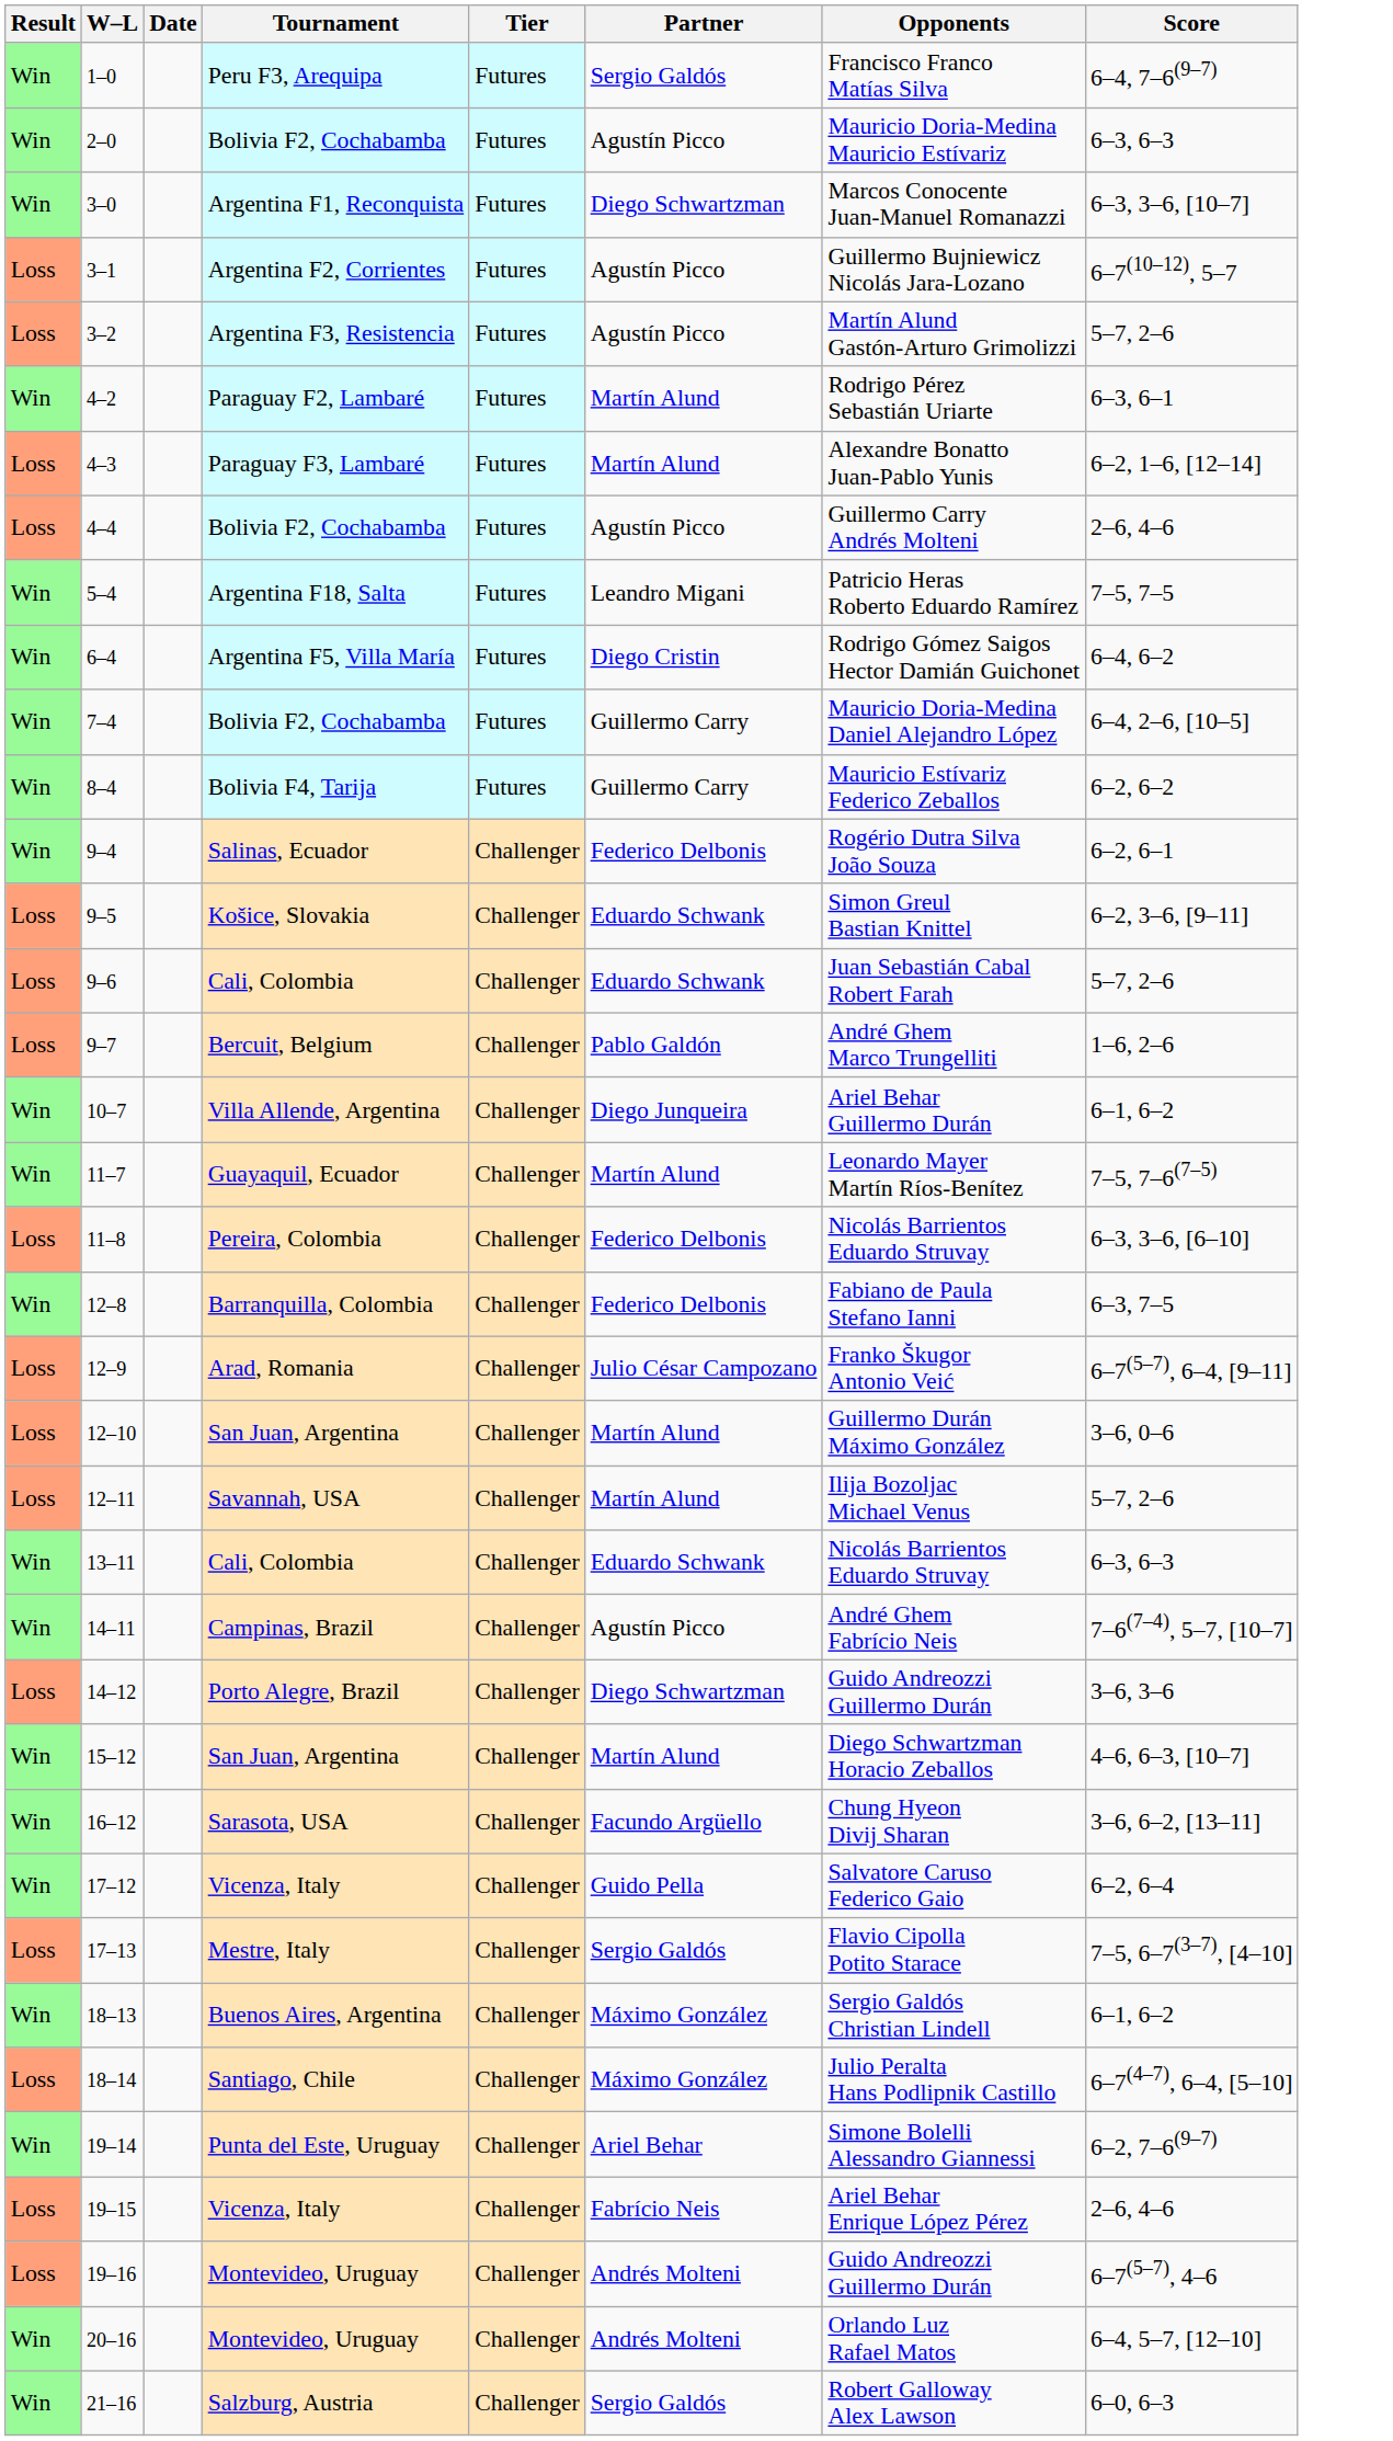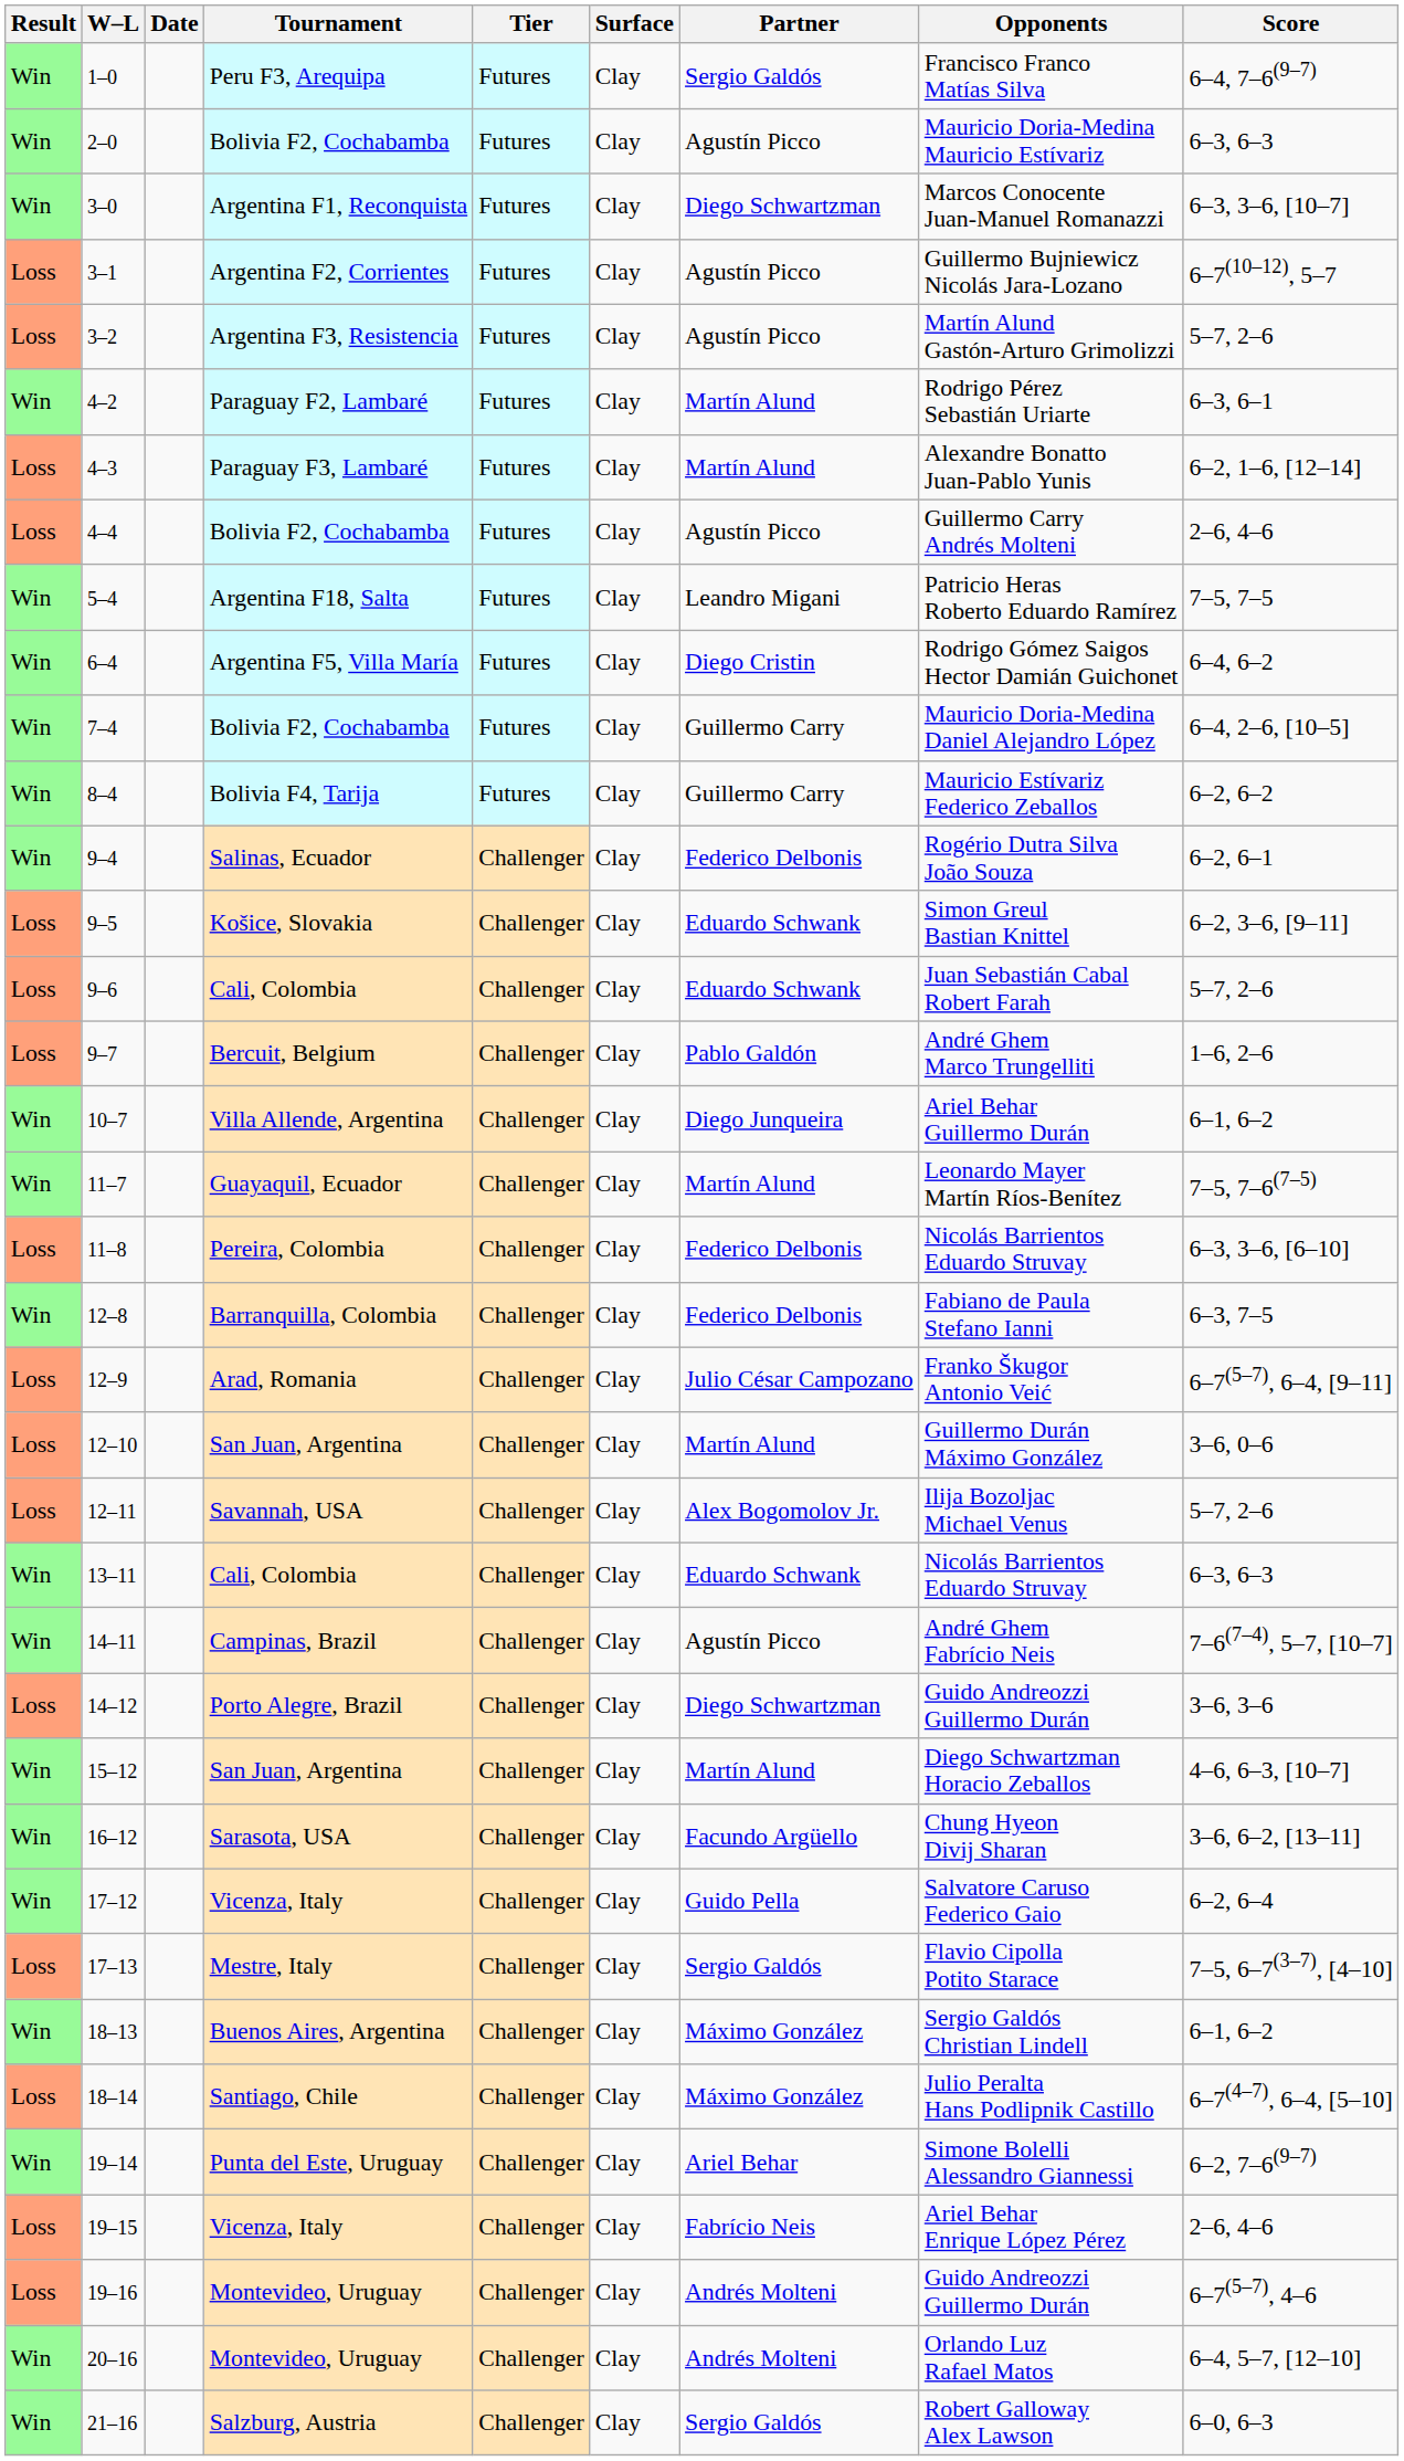+ column: Surface | Clay | Clay | Clay | Clay | Clay | Clay | Clay | Clay | Clay | Clay | Clay | Clay | Clay | Clay | Clay | Clay | Clay | Clay | Clay | Clay | Clay | Clay | Clay | Clay | Clay | Clay | Clay | Clay | Clay | Clay | Clay | Clay | Clay | Clay | Clay | Clay | Clay
12–11 | Partner: Martín Alund -> Alex Bogomolov Jr.
